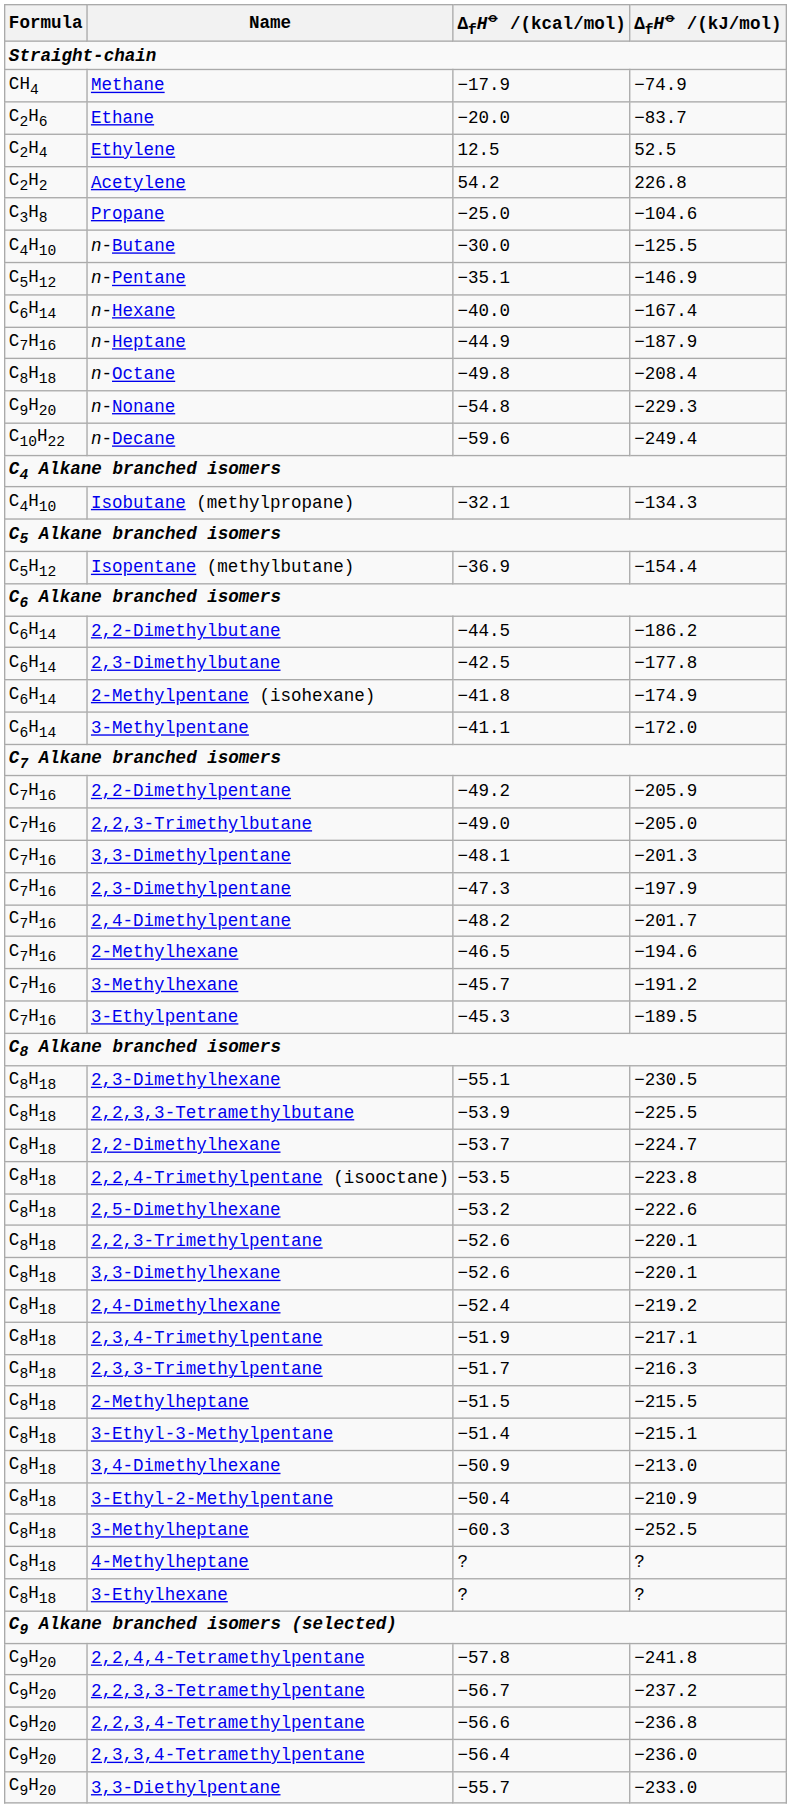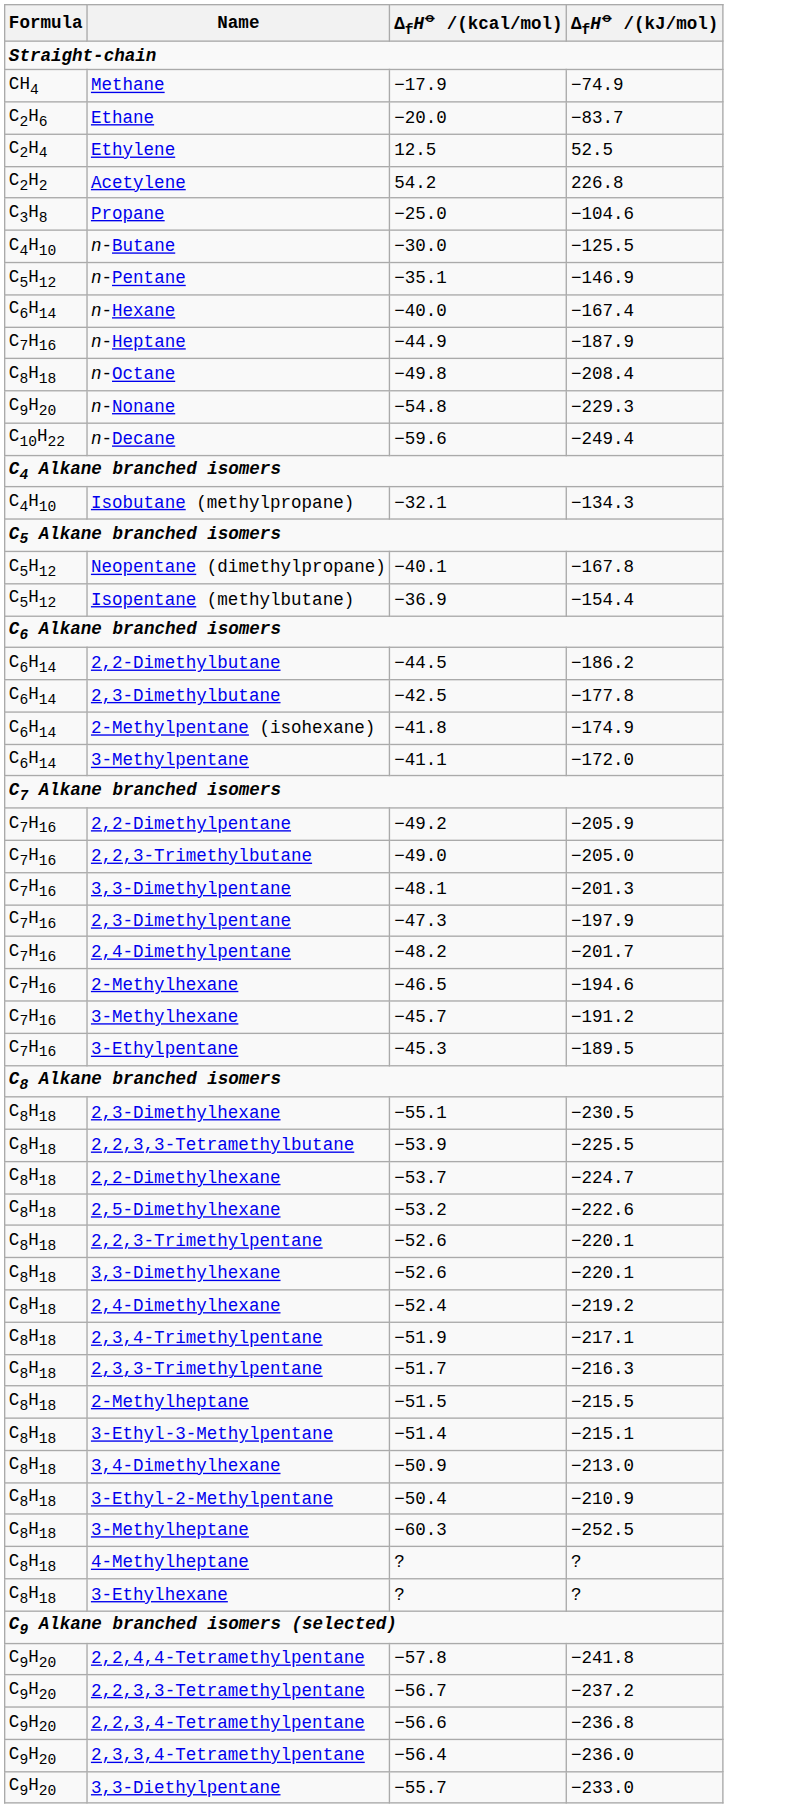+ row: C5H12 | Neopentane (dimethylpropane) | −40.1 | −167.8
- row: C8H18 | 2,2,4-Trimethylpentane (isooctane) | −53.5 | −223.8
